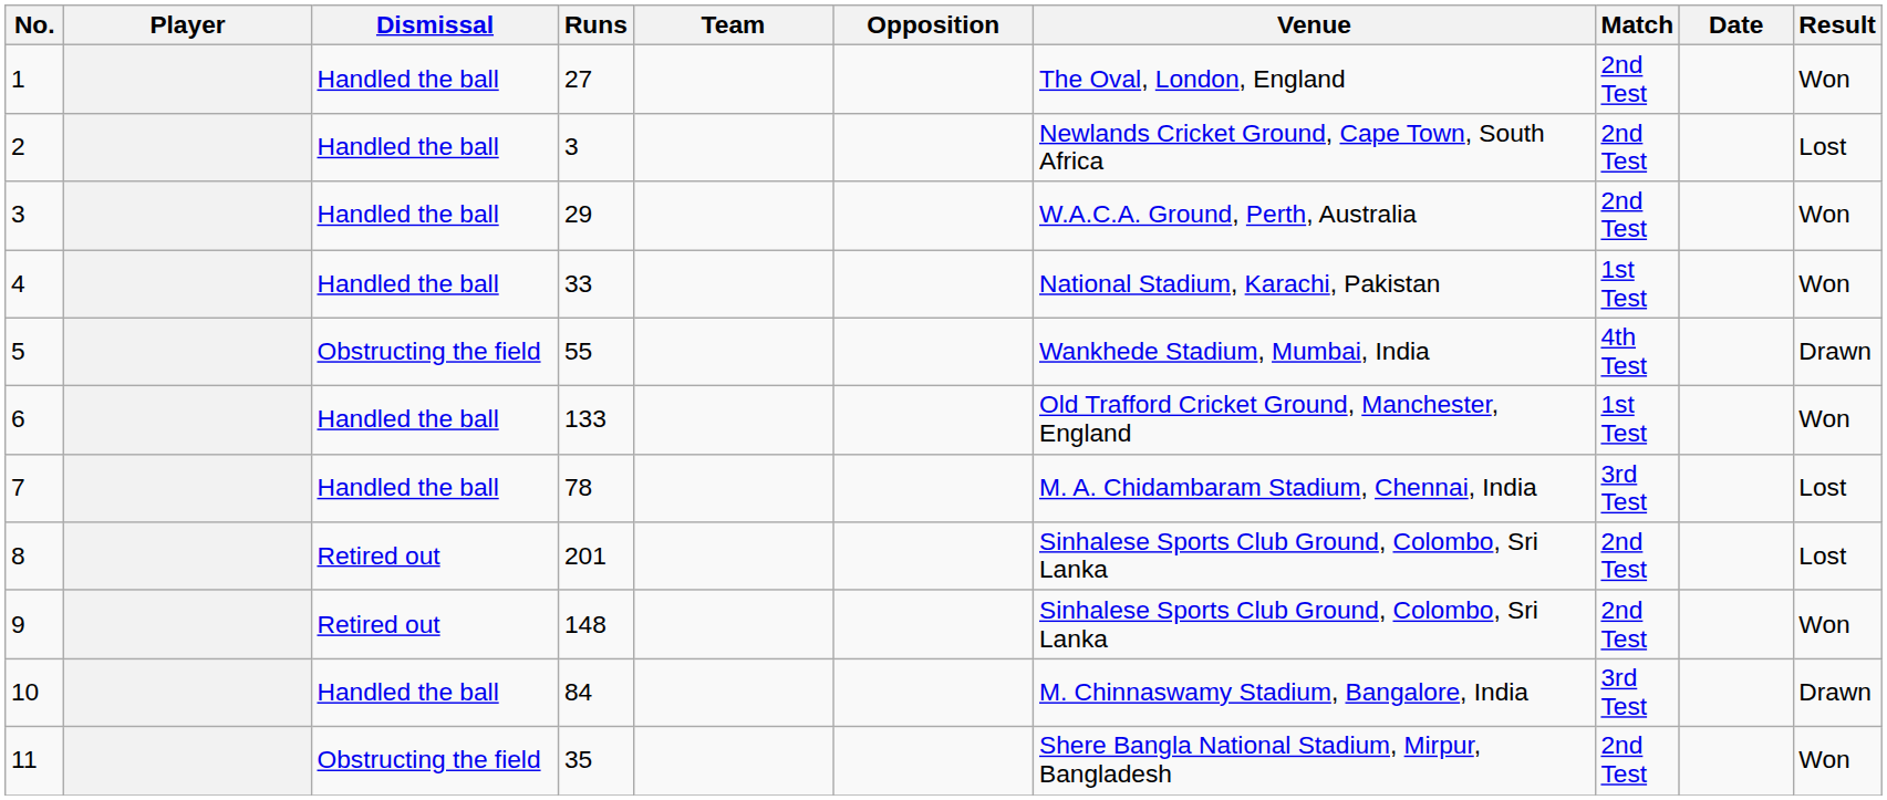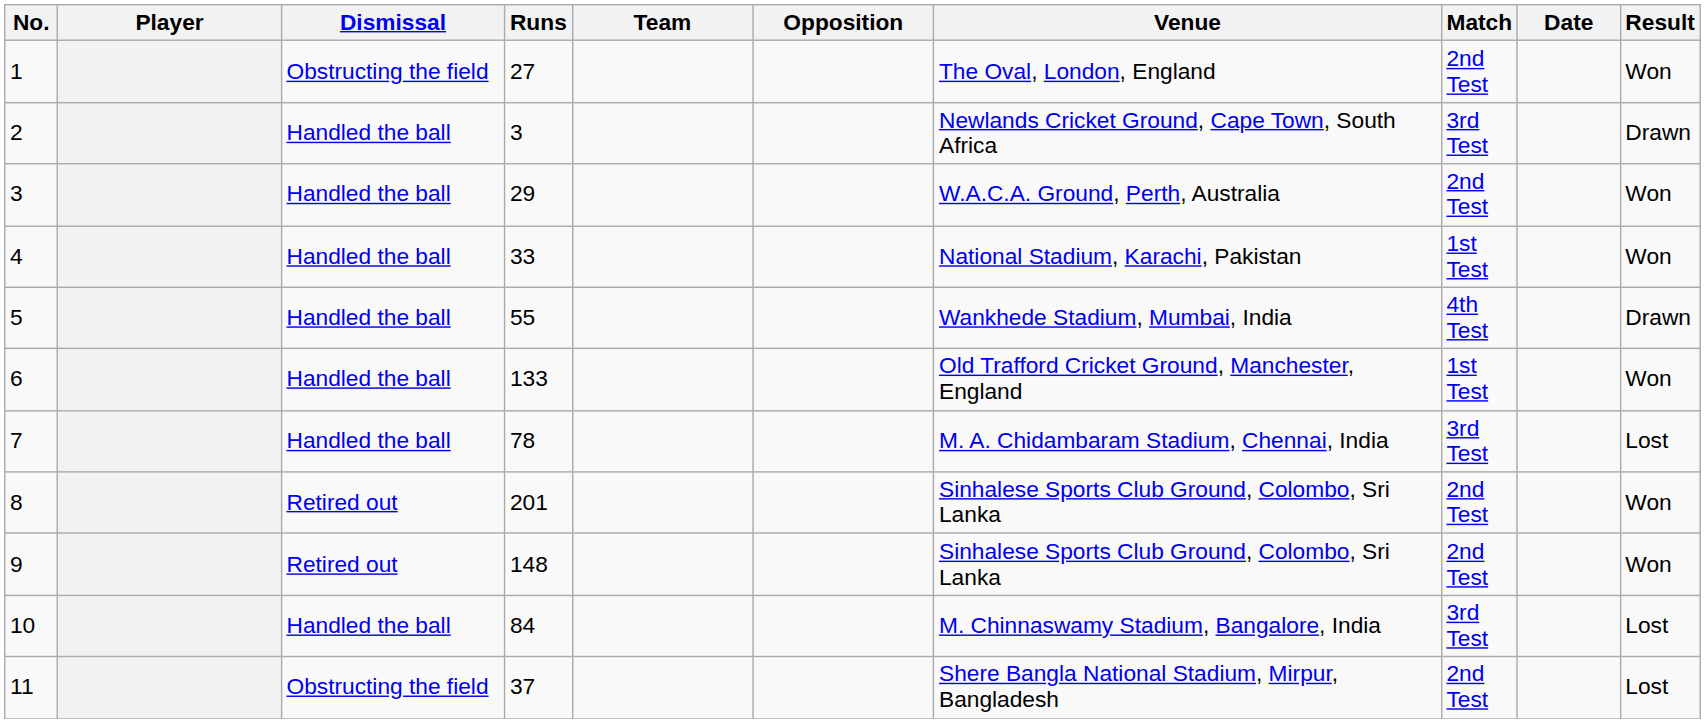1 | Dismissal: Handled the ball -> Obstructing the field
2 | Match: 2nd Test -> 3rd Test
2 | Result: Lost -> Drawn
5 | Dismissal: Obstructing the field -> Handled the ball
8 | Result: Lost -> Won
10 | Result: Drawn -> Lost
11 | Runs: 35 -> 37
11 | Result: Won -> Lost
